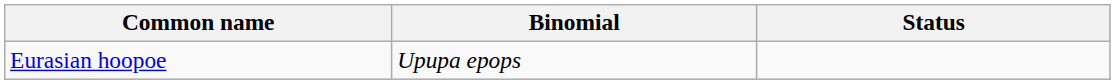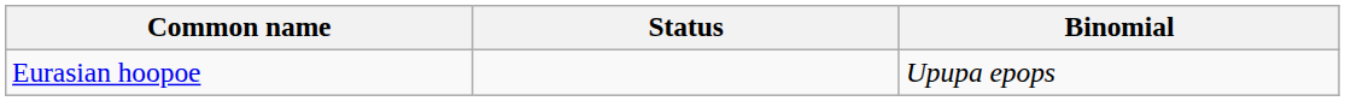columns swapped: Binomial <-> Status
